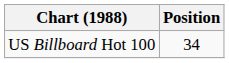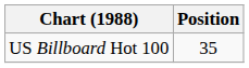US Billboard Hot 100 | Position: 34 -> 35
